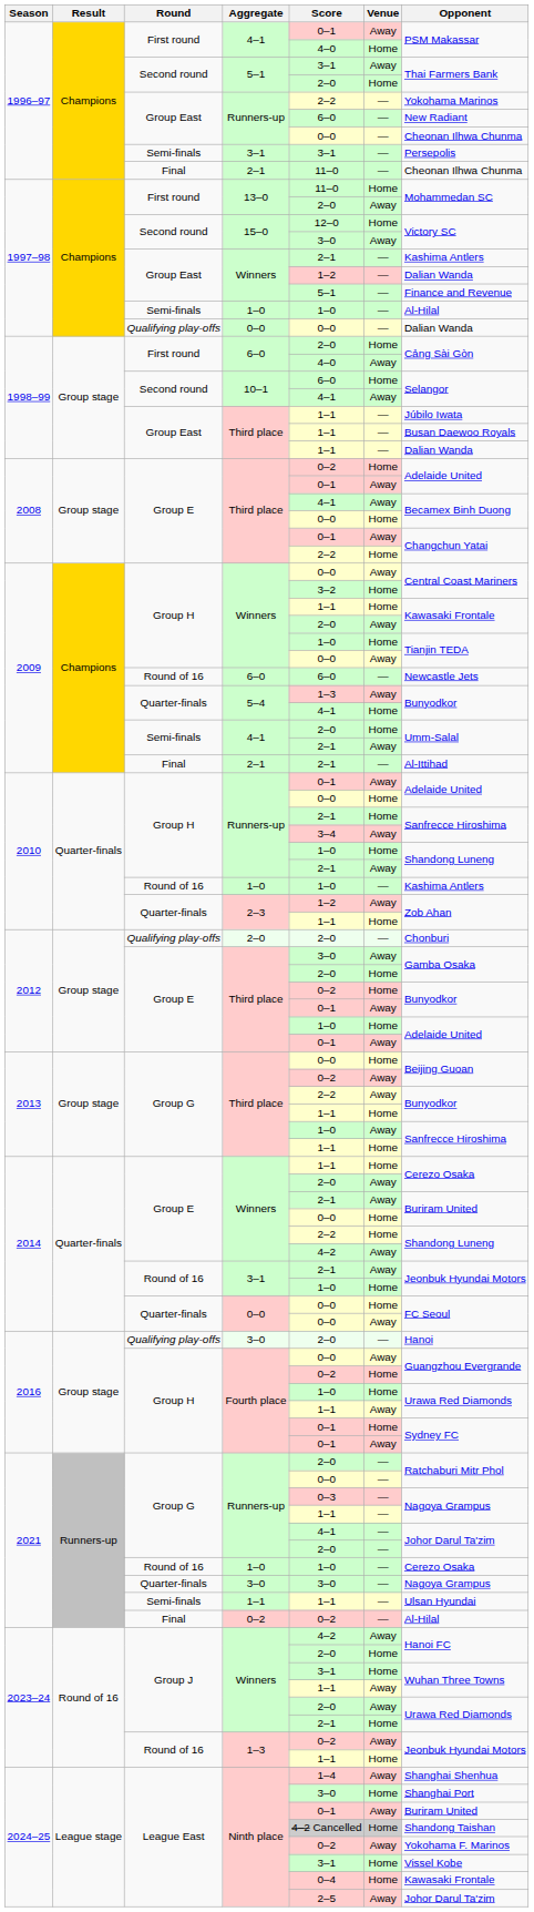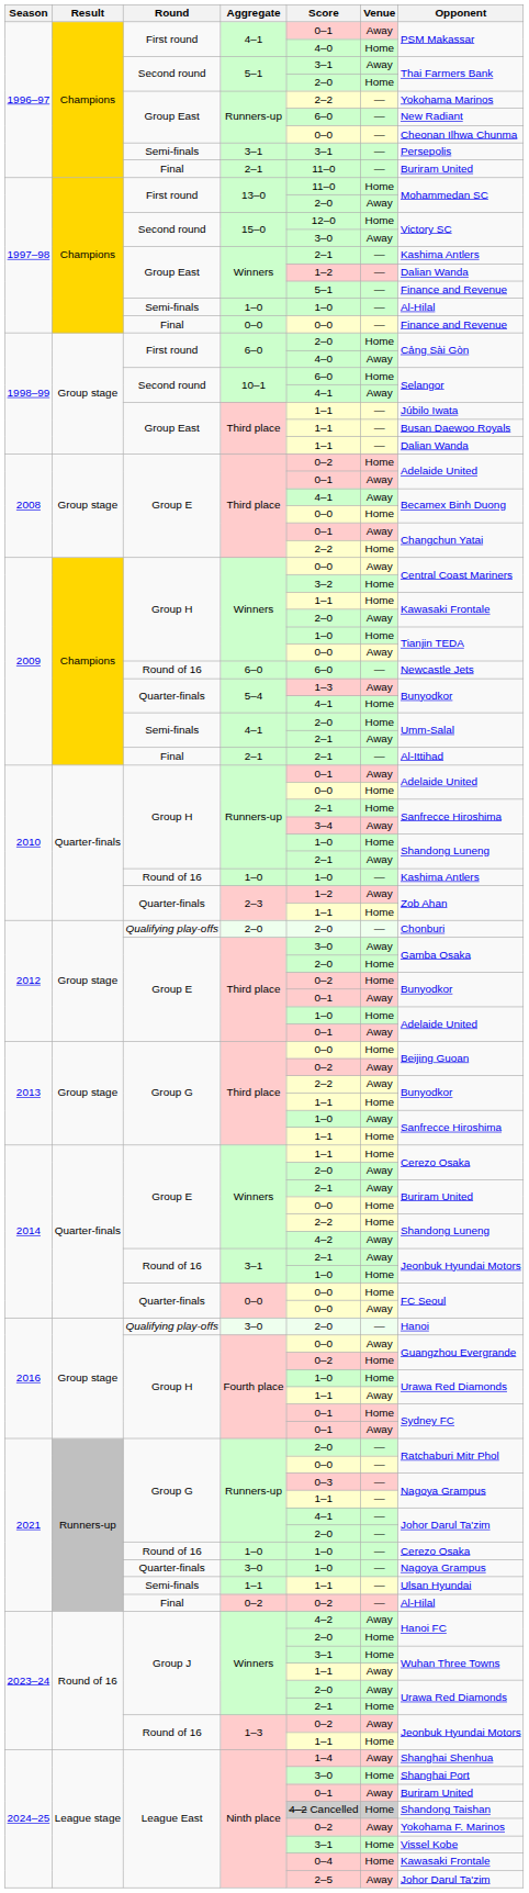1996–97 / 2–1 | Opponent: Cheonan Ilhwa Chunma -> Buriram United
1997–98 / 0–0 | Round: Qualifying play-offs -> Final
1997–98 / 0–0 | Opponent: Dalian Wanda -> Finance and Revenue
2021 / 3–0 | Score: 3–0 -> 1–0
